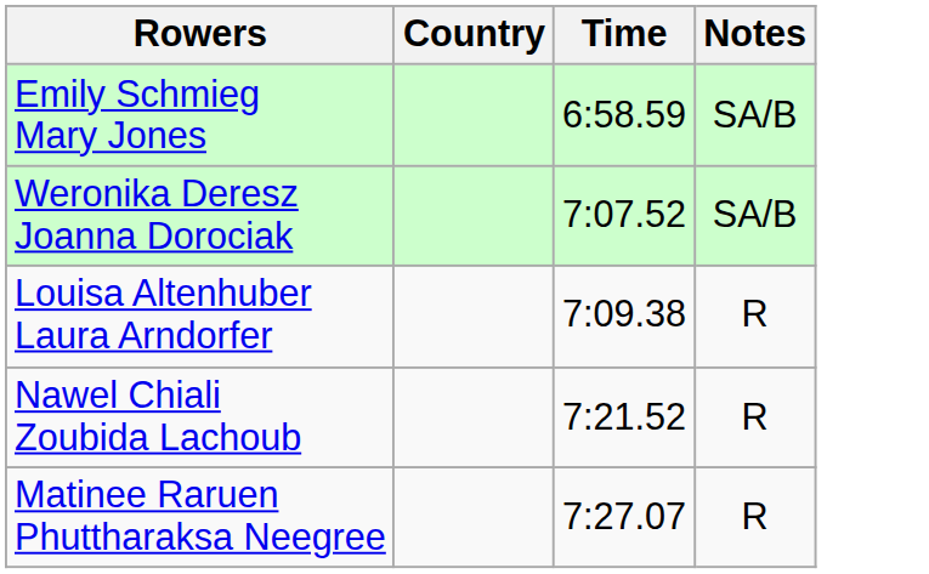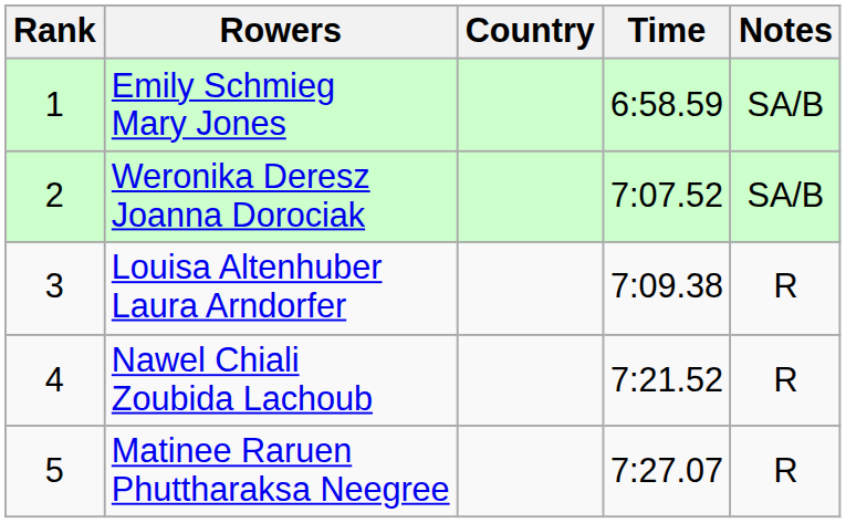+ column: Rank | 1 | 2 | 3 | 4 | 5
